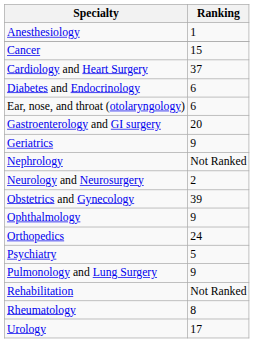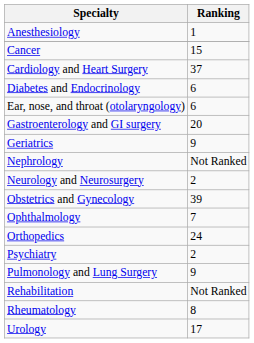Ophthalmology | Ranking: 9 -> 7
Psychiatry | Ranking: 5 -> 2
